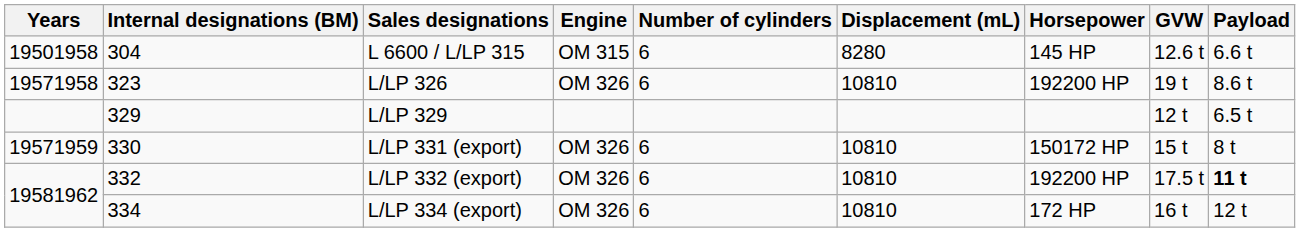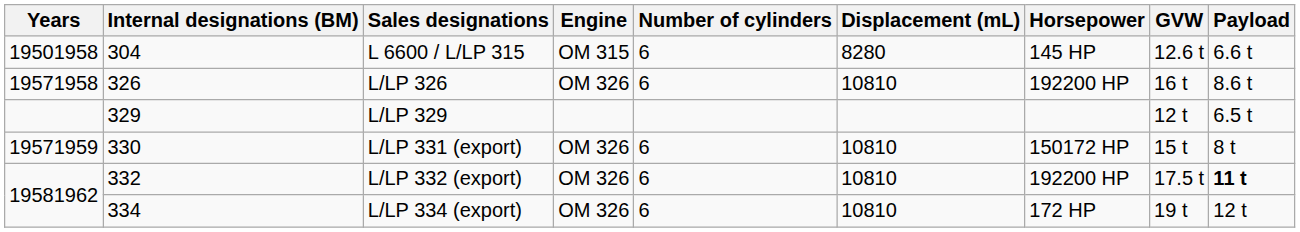L/LP 326 | Internal designations (BM): 323 -> 326
L/LP 326 | GVW: 19 t -> 16 t
L/LP 334 (export) | GVW: 16 t -> 19 t
